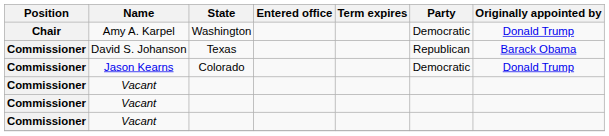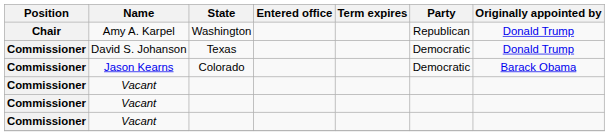Amy A. Karpel | Party: Democratic -> Republican
David S. Johanson | Party: Republican -> Democratic
David S. Johanson | Originally appointed by: Barack Obama -> Donald Trump
Jason Kearns | Originally appointed by: Donald Trump -> Barack Obama
